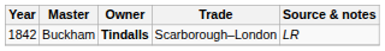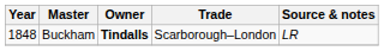Buckham | Year: 1842 -> 1848
